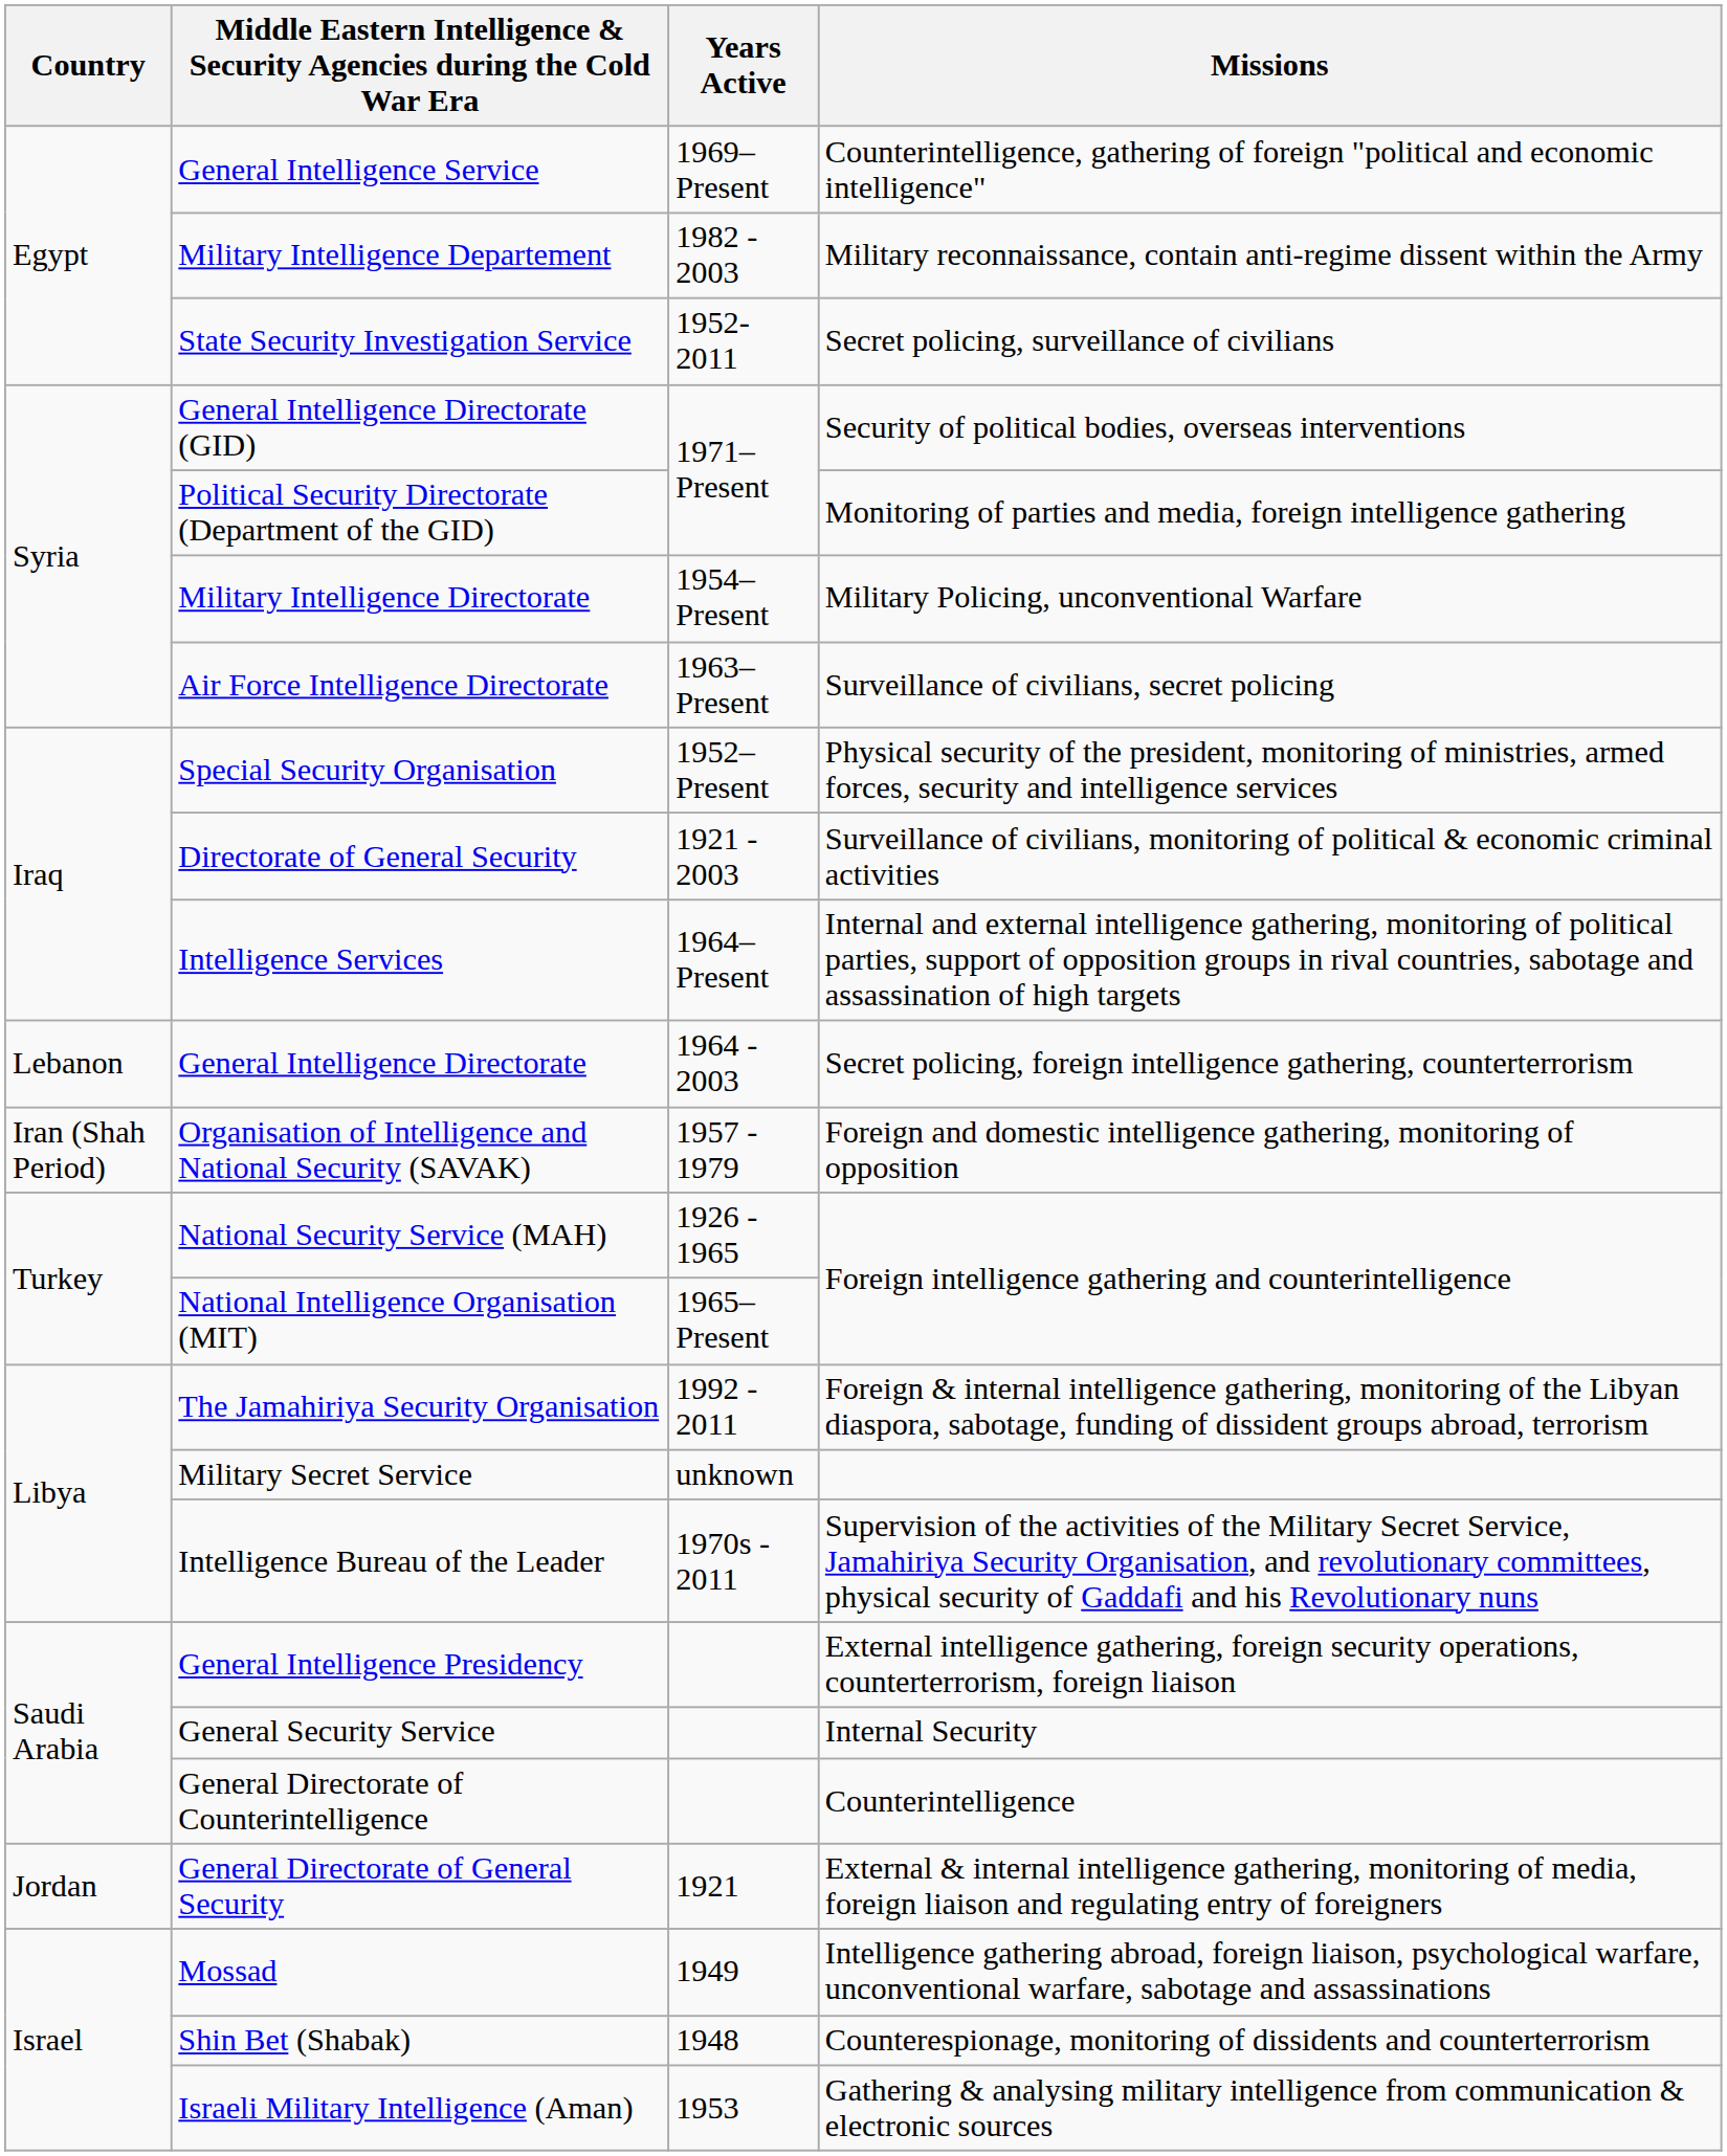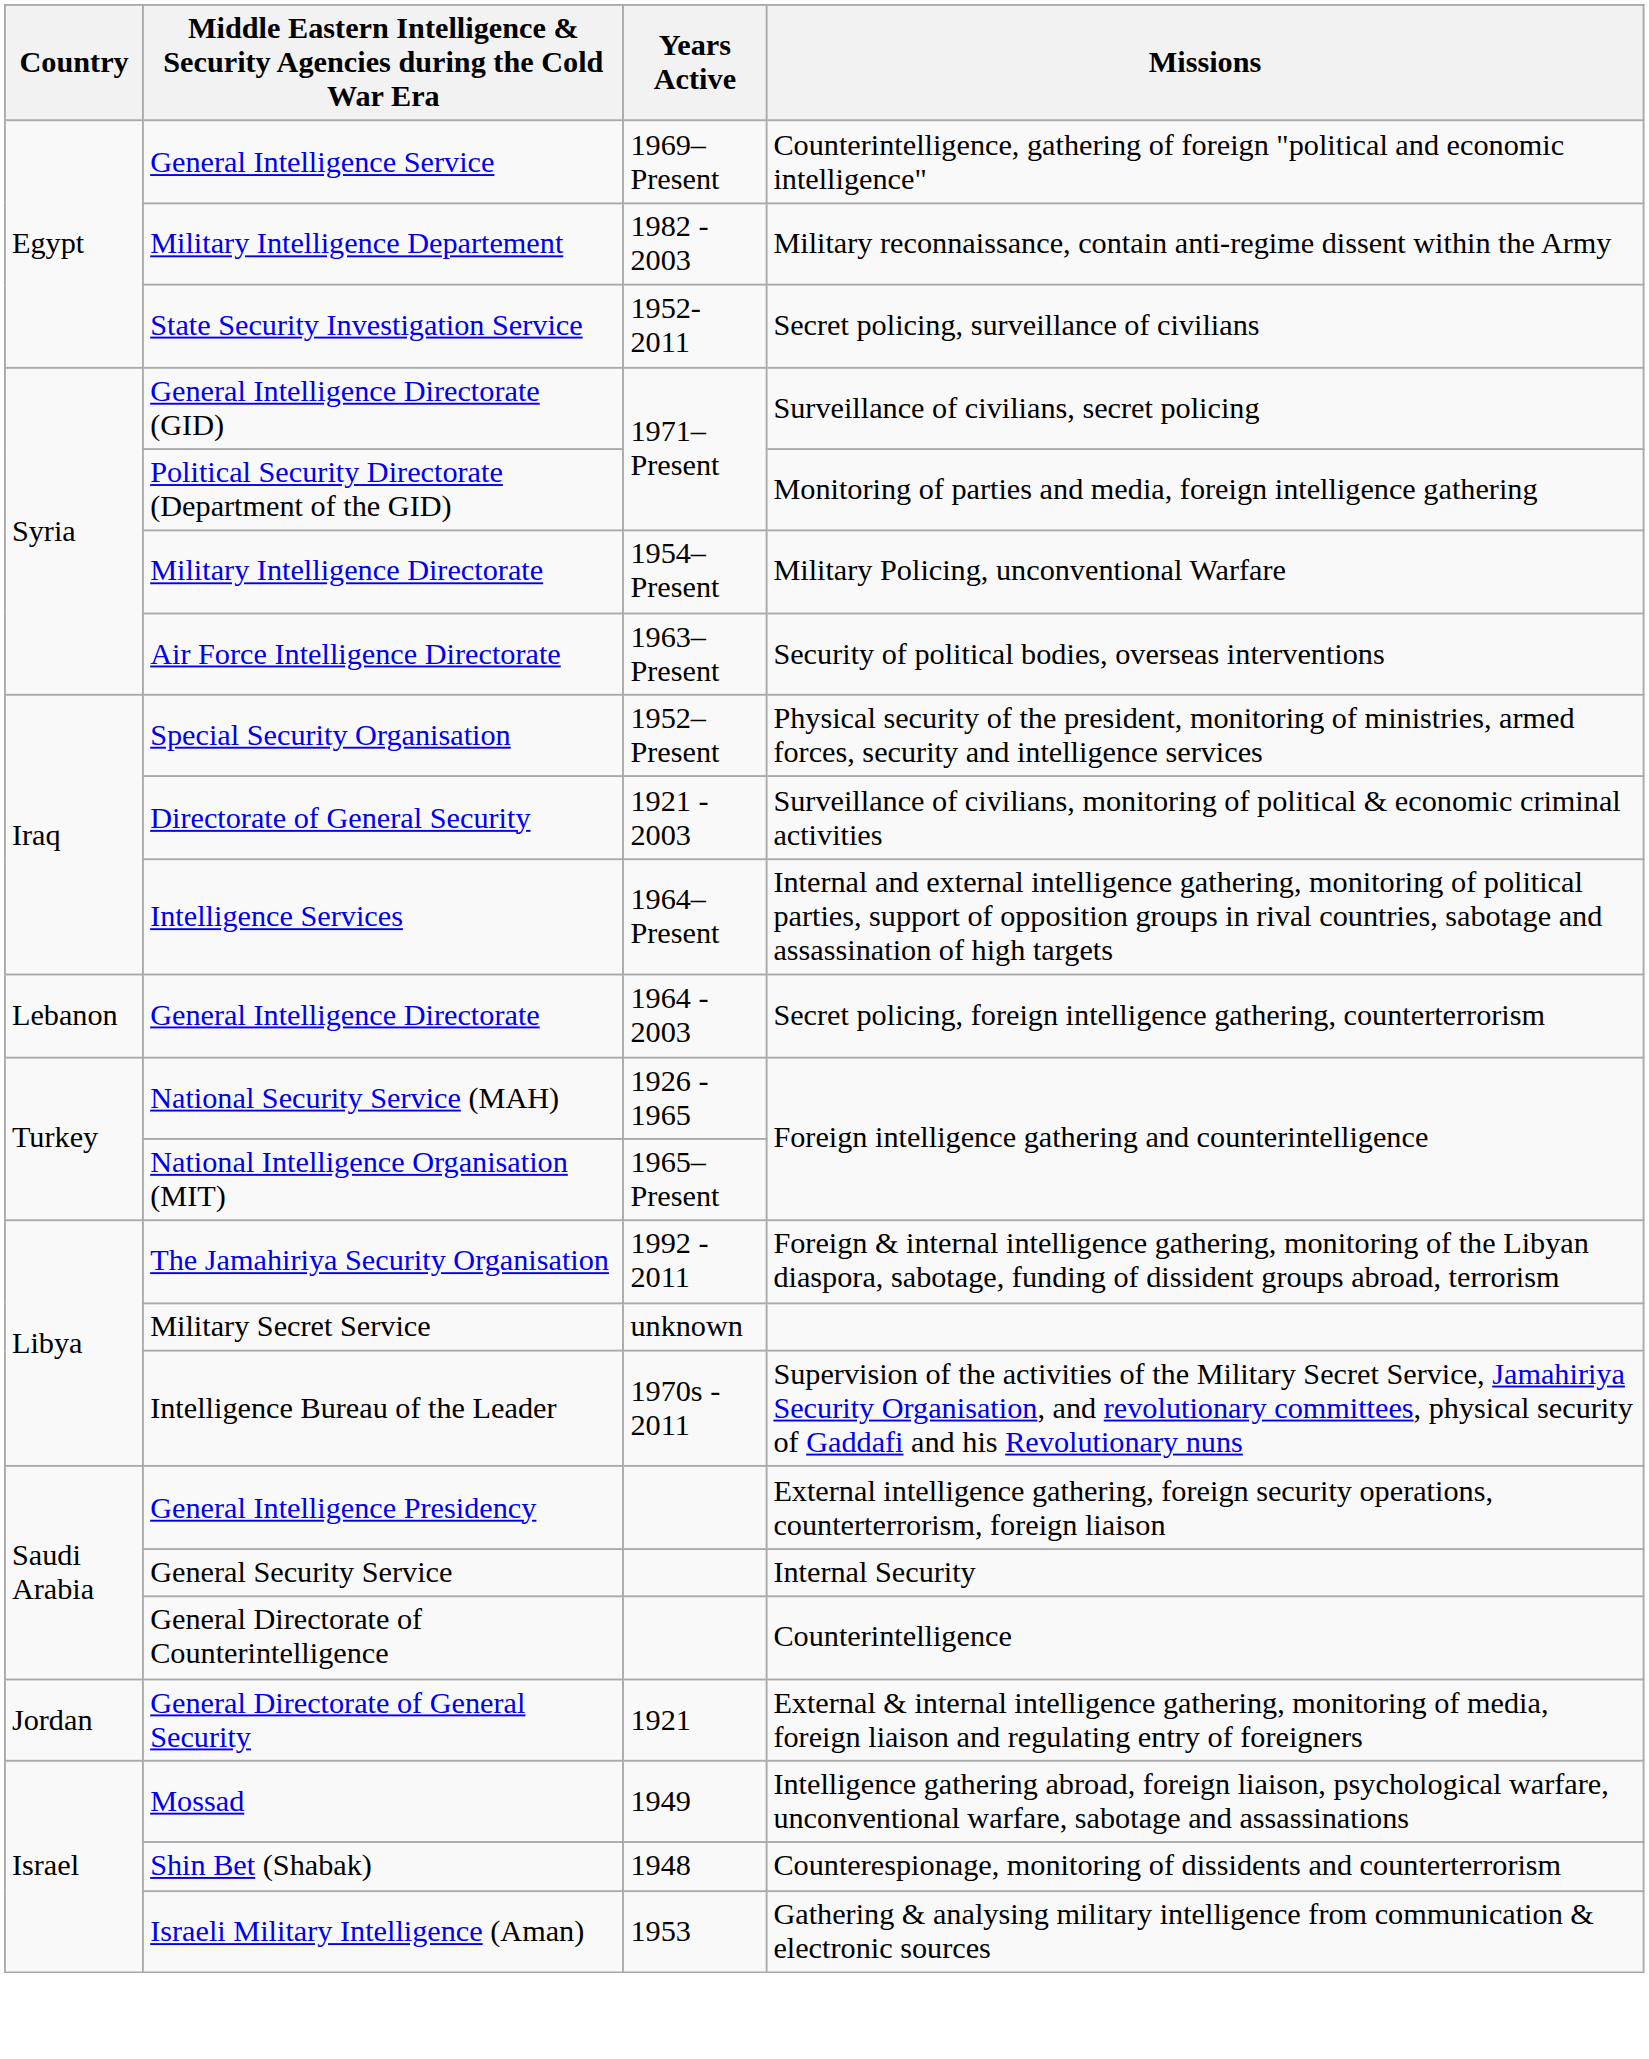General Intelligence Directorate (GID) | Missions: Security of political bodies, overseas interventions -> Surveillance of civilians, secret policing
Air Force Intelligence Directorate | Missions: Surveillance of civilians, secret policing -> Security of political bodies, overseas interventions
- row: Iran (Shah Period) | Organisation of Intelligence and National Security (SAVAK) | 1957 - 1979 | Foreign and domestic intelligence gathering, monitoring of opposition
